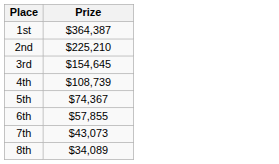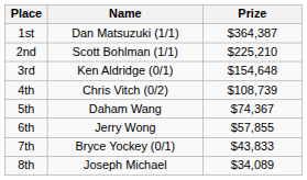+ column: Name | Dan Matsuzuki (1/1) | Scott Bohlman (1/1) | Ken Aldridge (0/1) | Chris Vitch (0/2) | Daham Wang | Jerry Wong | Bryce Yockey (0/1) | Joseph Michael
3rd | Prize: $154,645 -> $154,648
7th | Prize: $43,073 -> $43,833
